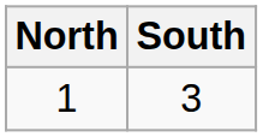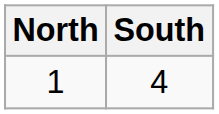1 | South: 3 -> 4
